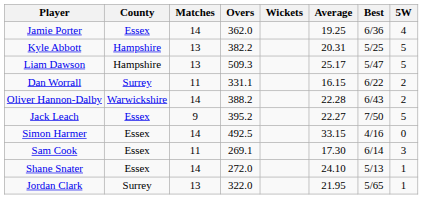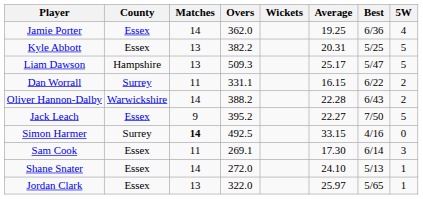Kyle Abbott | County: Hampshire -> Essex
Simon Harmer | County: Essex -> Surrey
Simon Harmer | Matches: normal -> bold
Jordan Clark | County: Surrey -> Essex
Jordan Clark | Average: 21.95 -> 25.97
